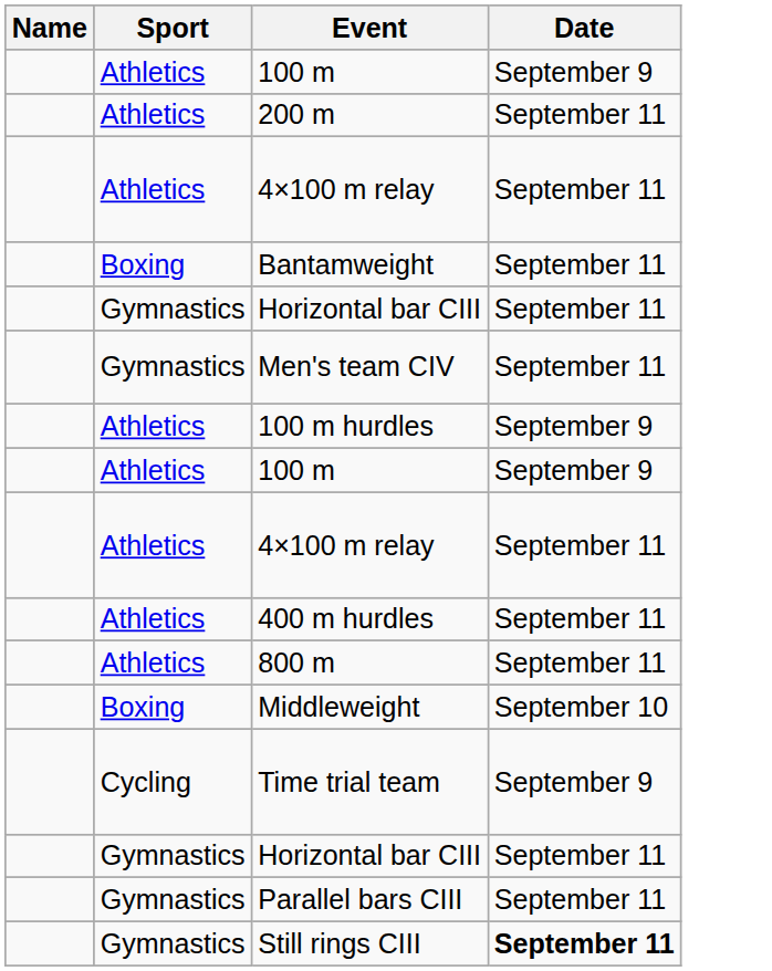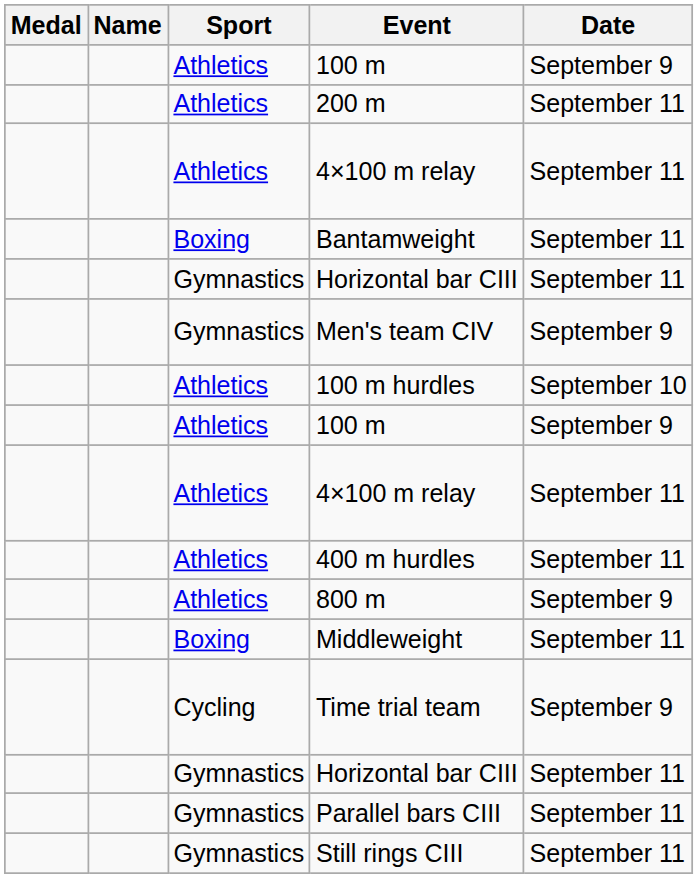+ column: Medal
Men's team CIV | Date: September 11 -> September 9
100 m hurdles | Date: September 9 -> September 10
800 m | Date: September 11 -> September 9
Middleweight | Date: September 10 -> September 11
Still rings CIII | Date: bold -> normal
